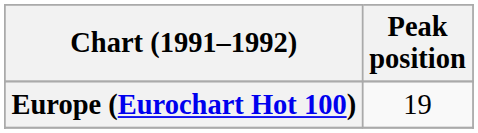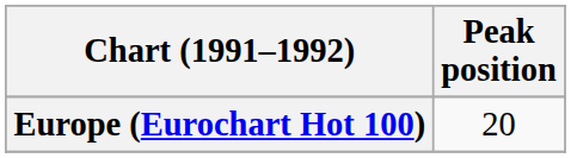Europe (Eurochart Hot 100) | Peak position: 19 -> 20
